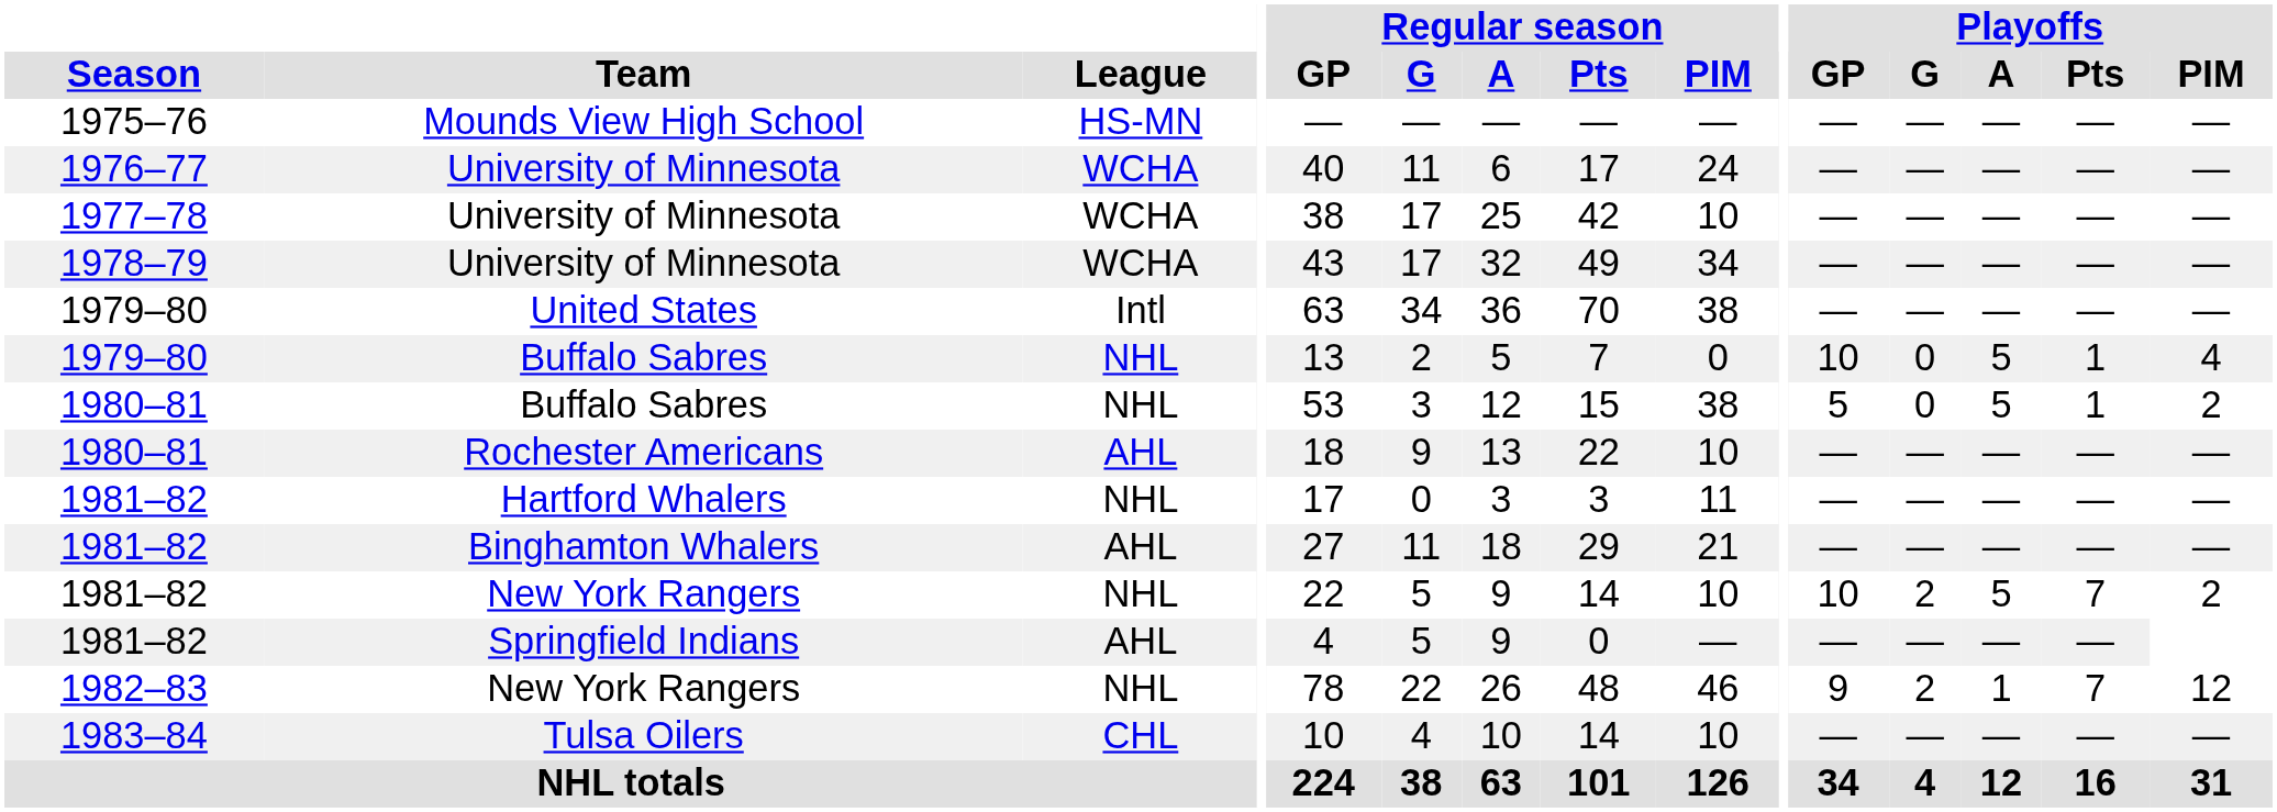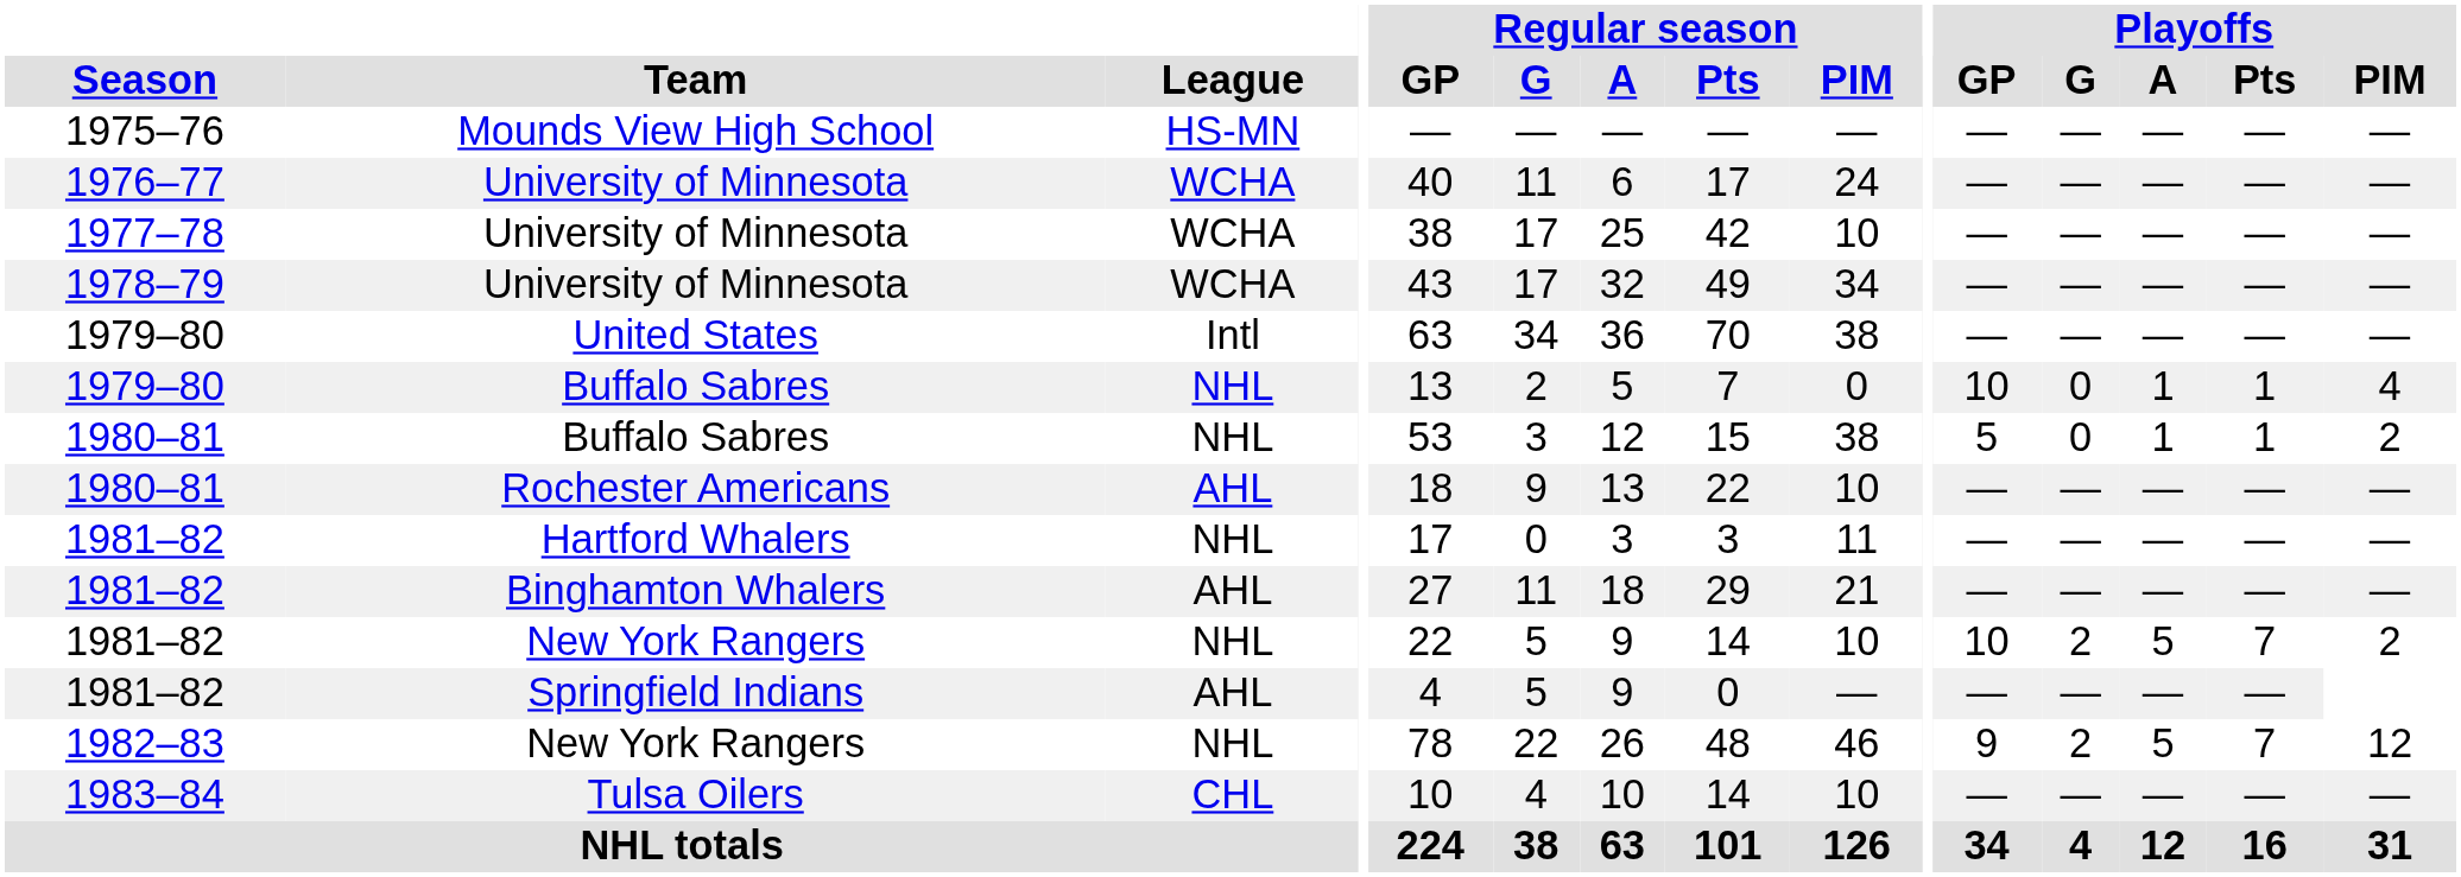1979–80 / Buffalo Sabres | Playoffs / A: 5 -> 1
1980–81 / Buffalo Sabres | Playoffs / A: 5 -> 1
1982–83 / New York Rangers | Playoffs / A: 1 -> 5
